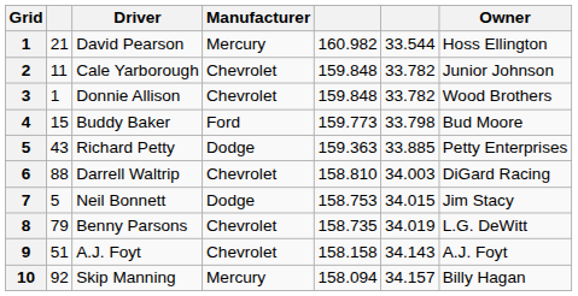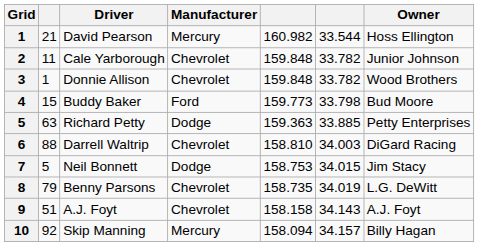Richard Petty | column 2: 43 -> 63
